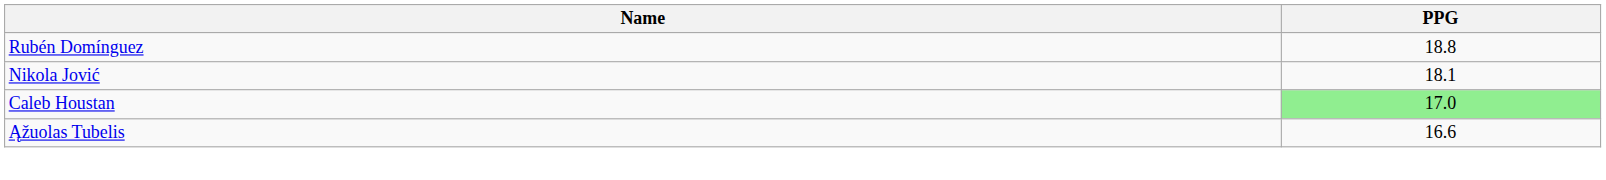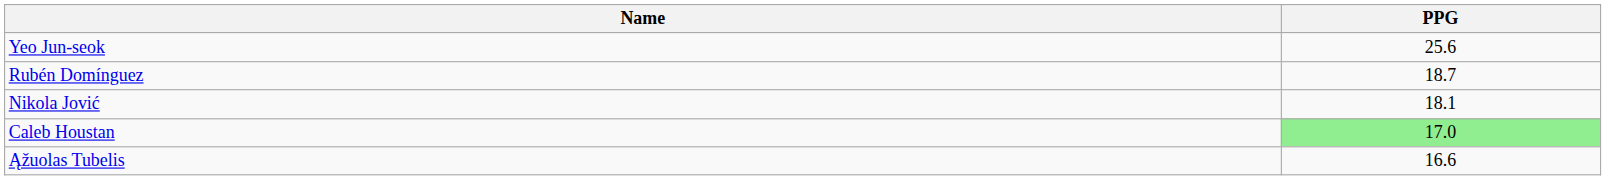+ row: Yeo Jun-seok | 25.6
Rubén Domínguez | PPG: 18.8 -> 18.7
